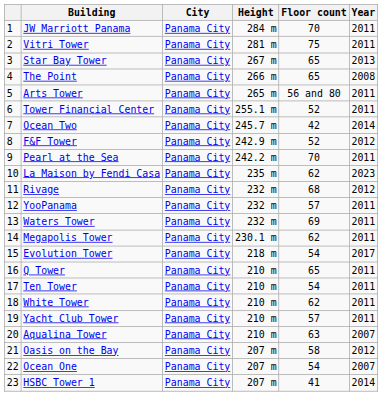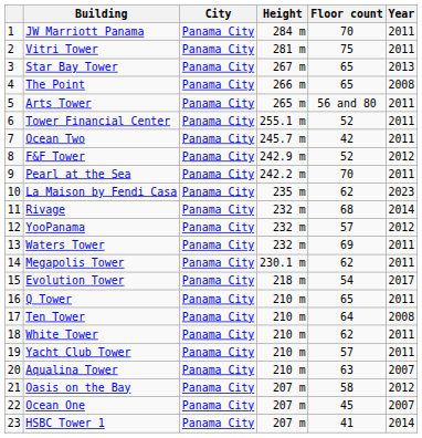Ocean Two | Year: 2014 -> 2011
Rivage | Year: 2012 -> 2014
YooPanama | Year: 2011 -> 2012
Ten Tower | Floor count: 54 -> 64
Ten Tower | Year: 2011 -> 2008
Ocean One | Floor count: 54 -> 45
